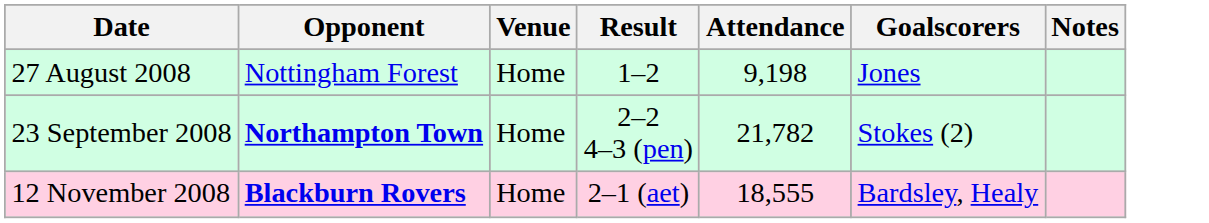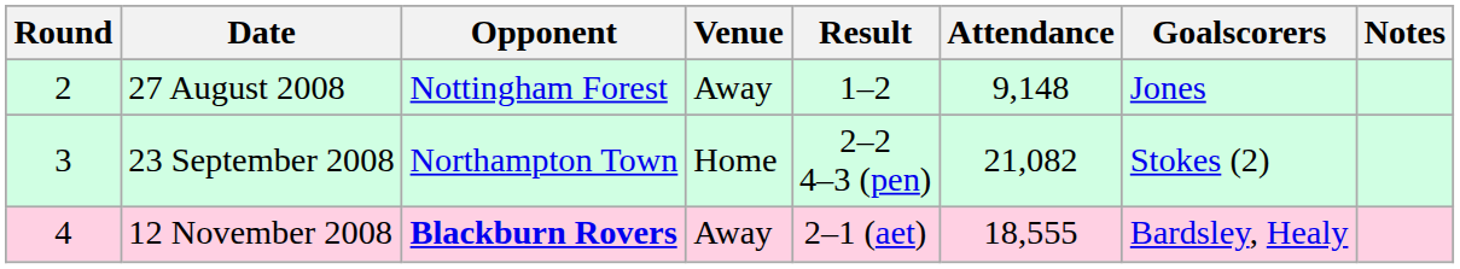+ column: Round | 2 | 3 | 4
27 August 2008 | Venue: Home -> Away
27 August 2008 | Attendance: 9,198 -> 9,148
23 September 2008 | Opponent: bold -> normal
23 September 2008 | Attendance: 21,782 -> 21,082
12 November 2008 | Venue: Home -> Away
